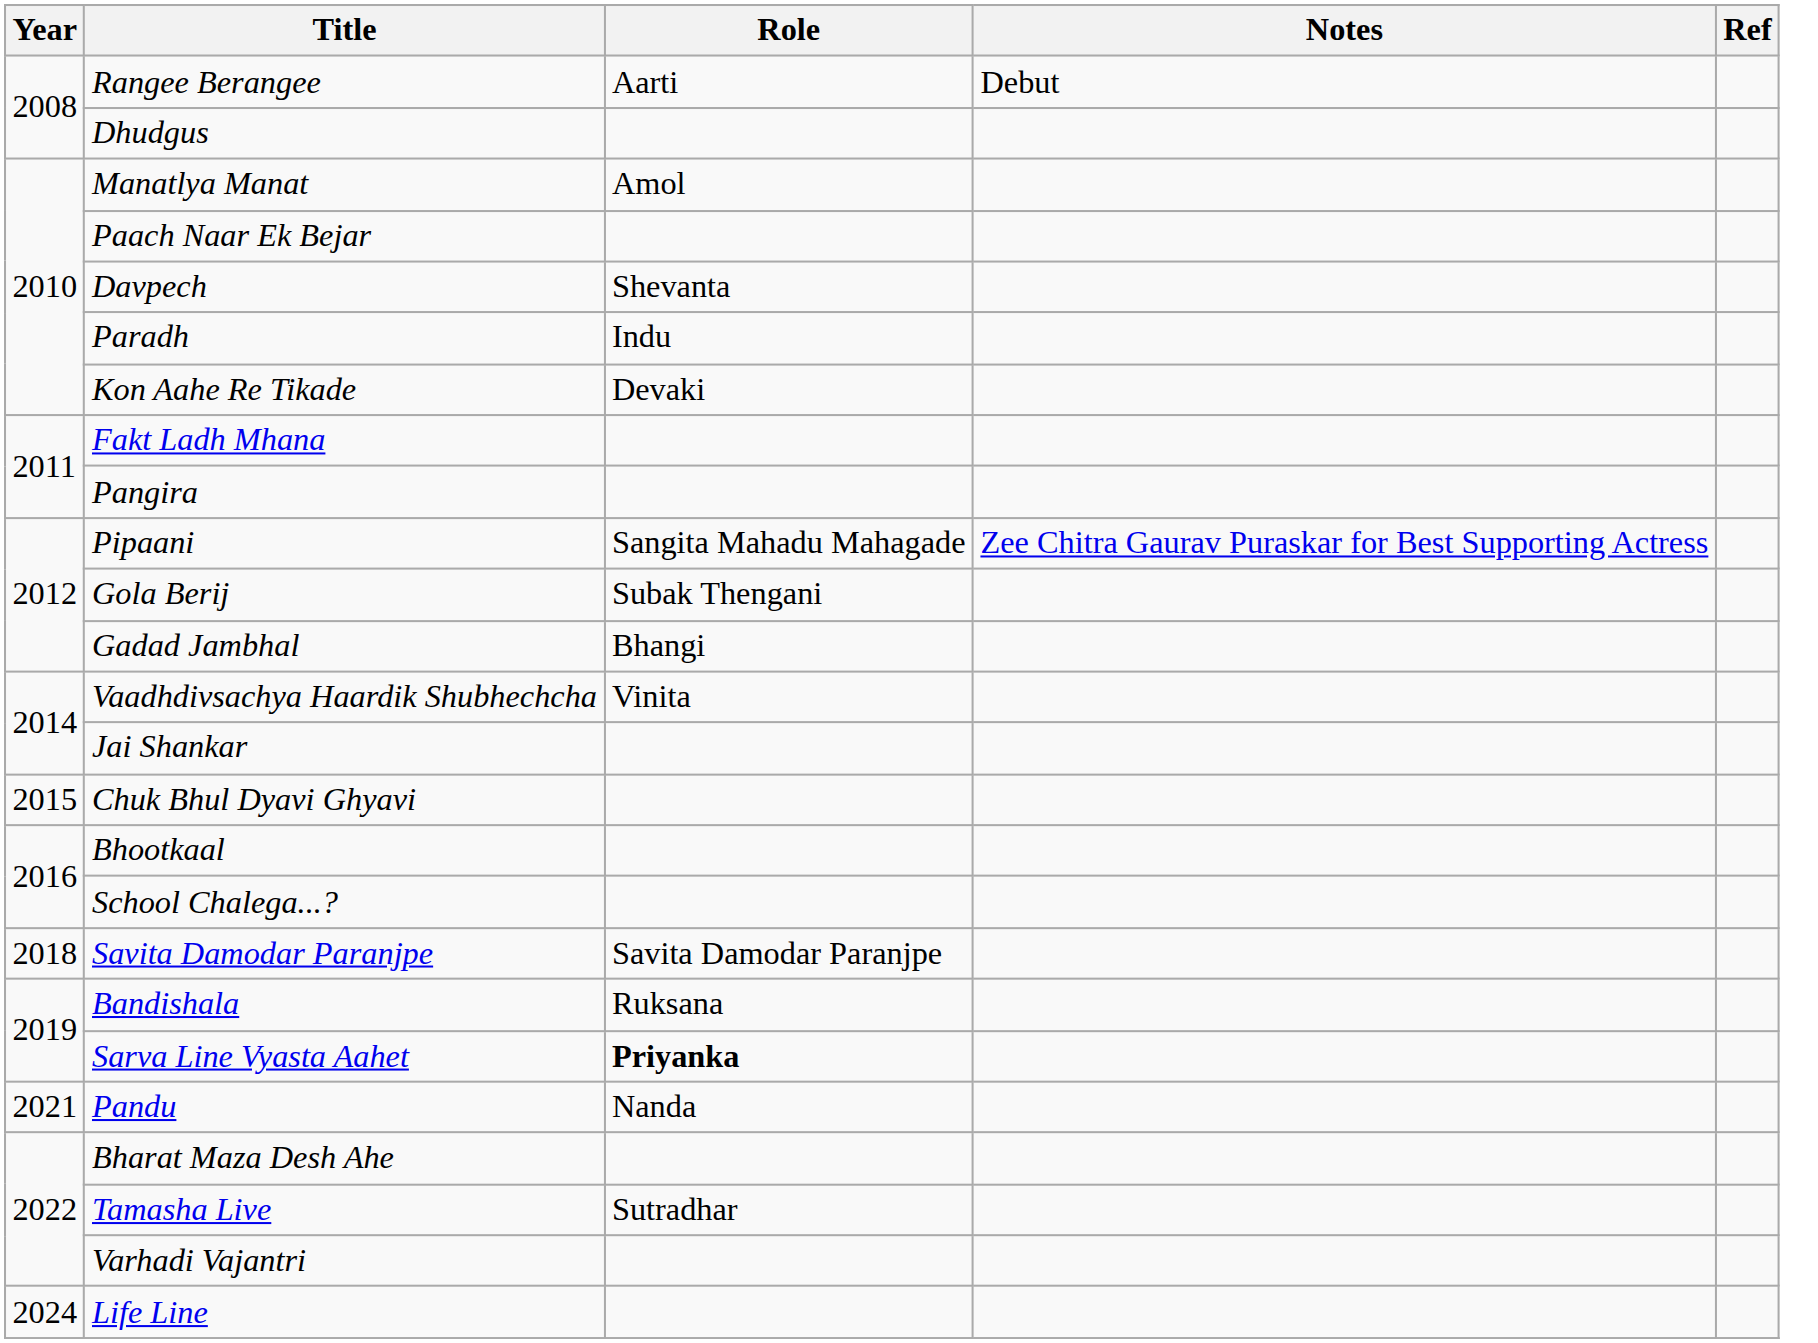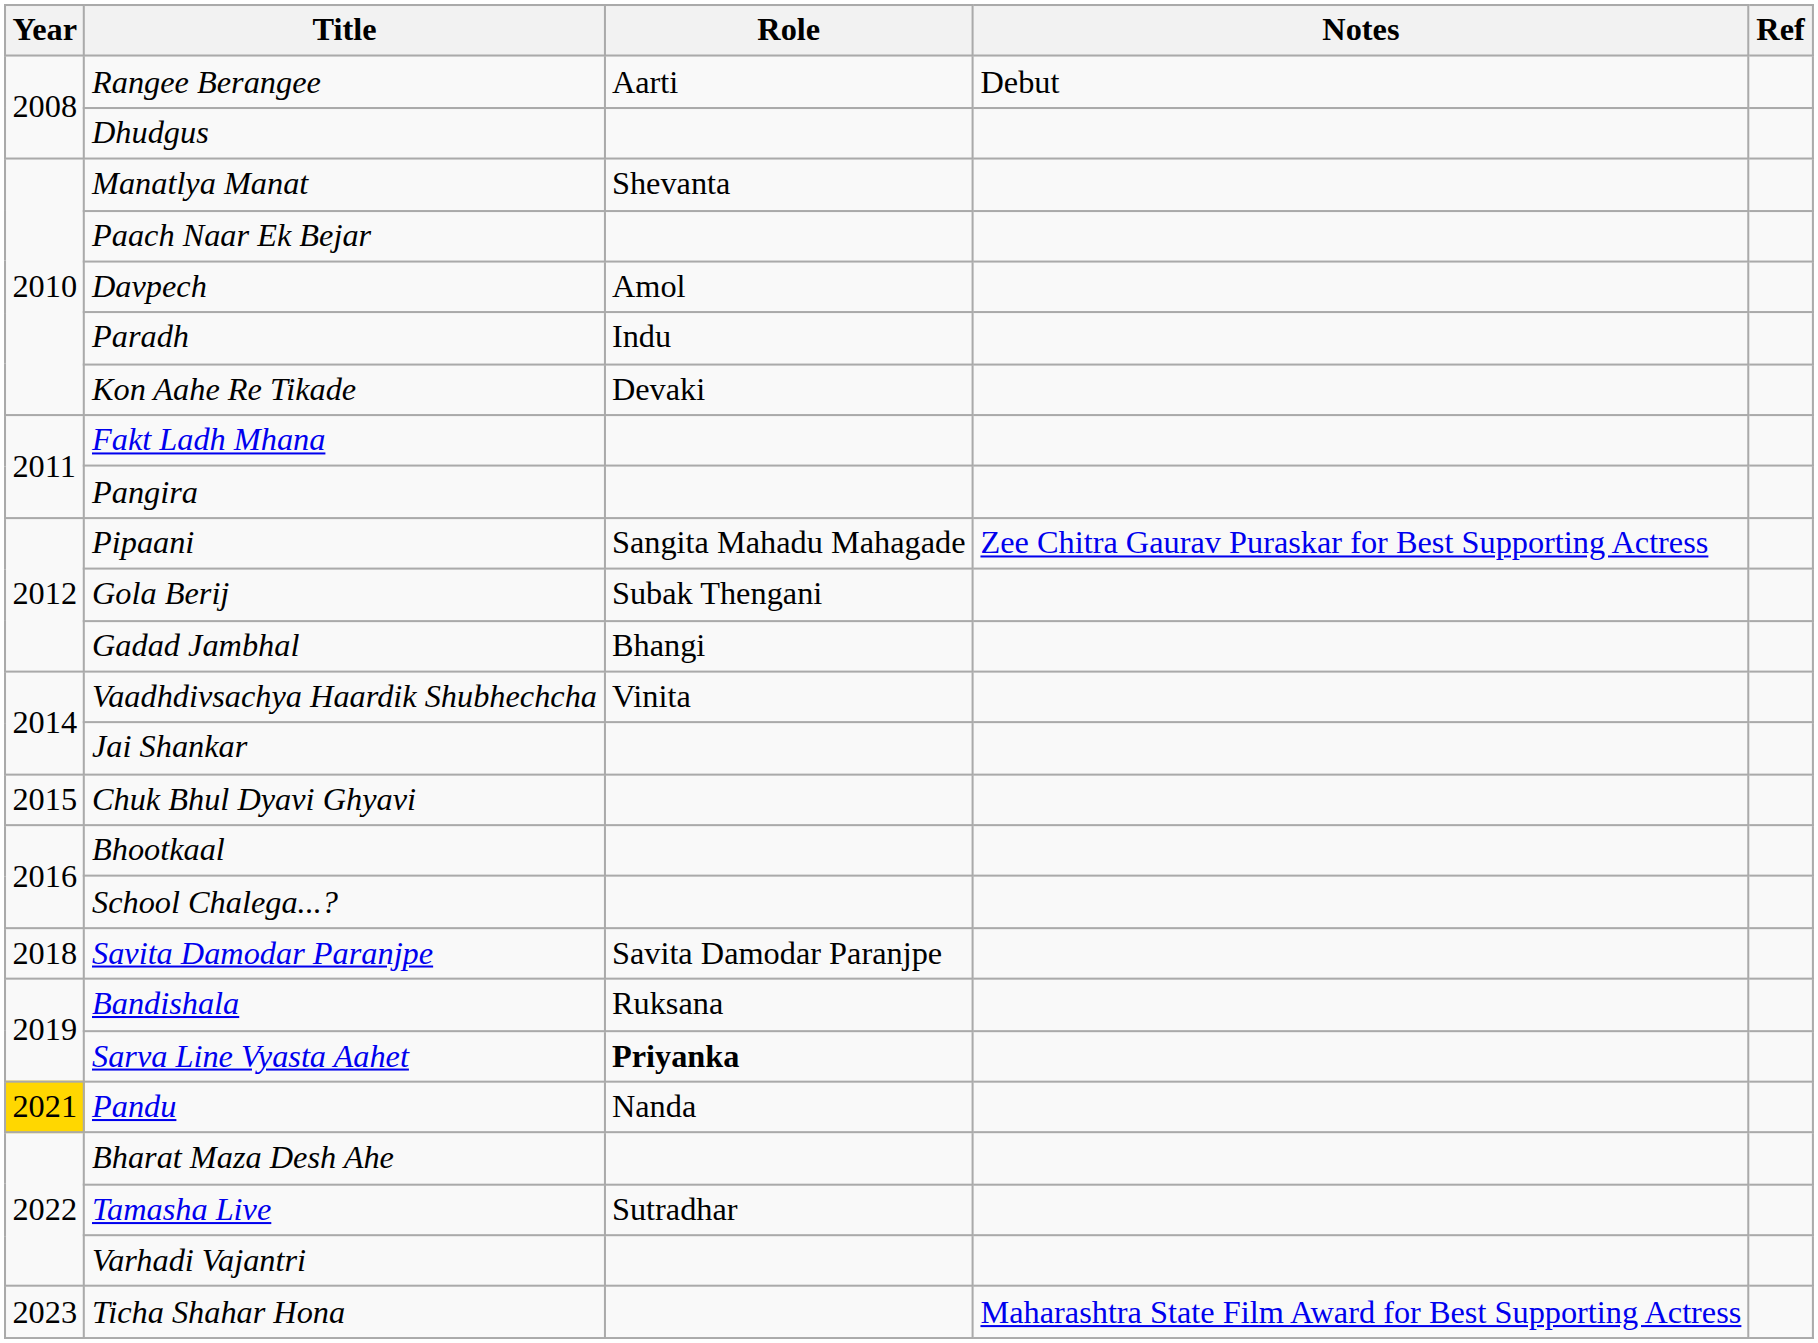Manatlya Manat | Role: Amol -> Shevanta
Davpech | Role: Shevanta -> Amol
Pandu | Year: no background -> gold background
+ row: 2023 | Ticha Shahar Hona | Maharashtra State Film Award for Best Supporting Actress
- row: 2024 | Life Line
